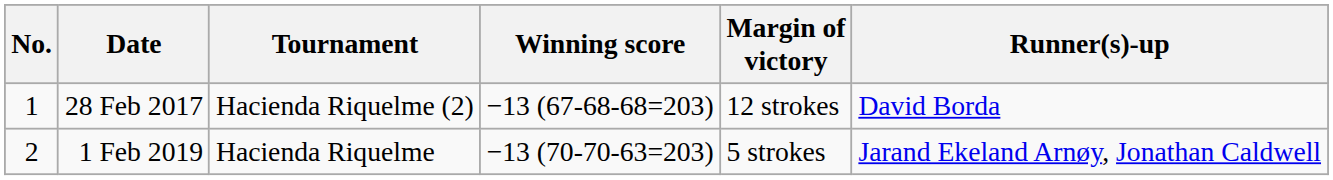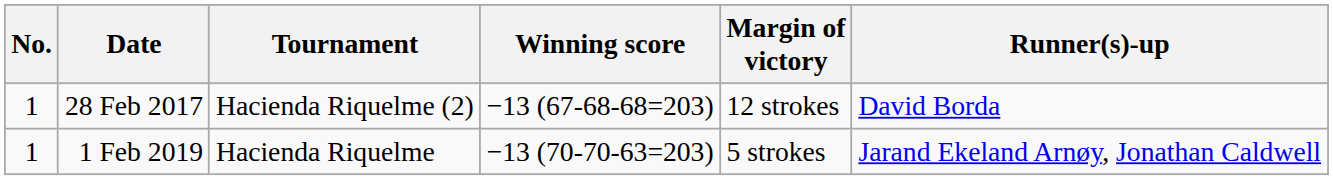1 Feb 2019 | No.: 2 -> 1
